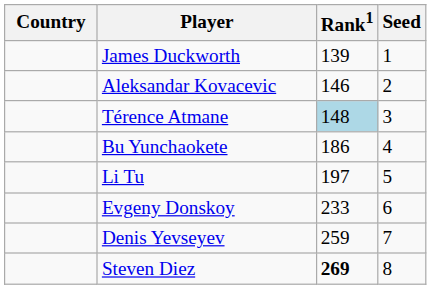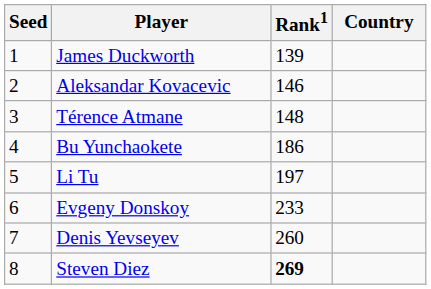columns swapped: Country <-> Seed
Térence Atmane | Rank1: lightblue background -> no background
Denis Yevseyev | Rank1: 259 -> 260
